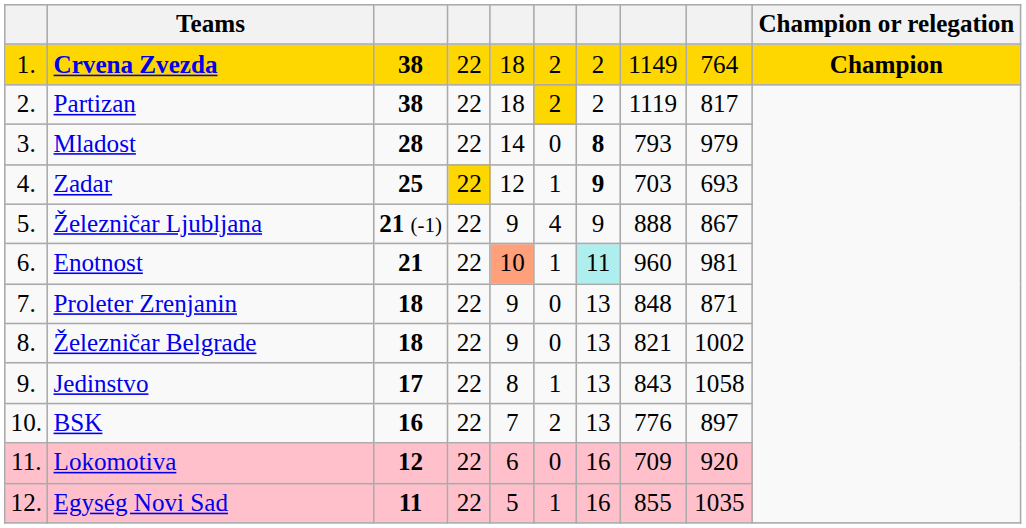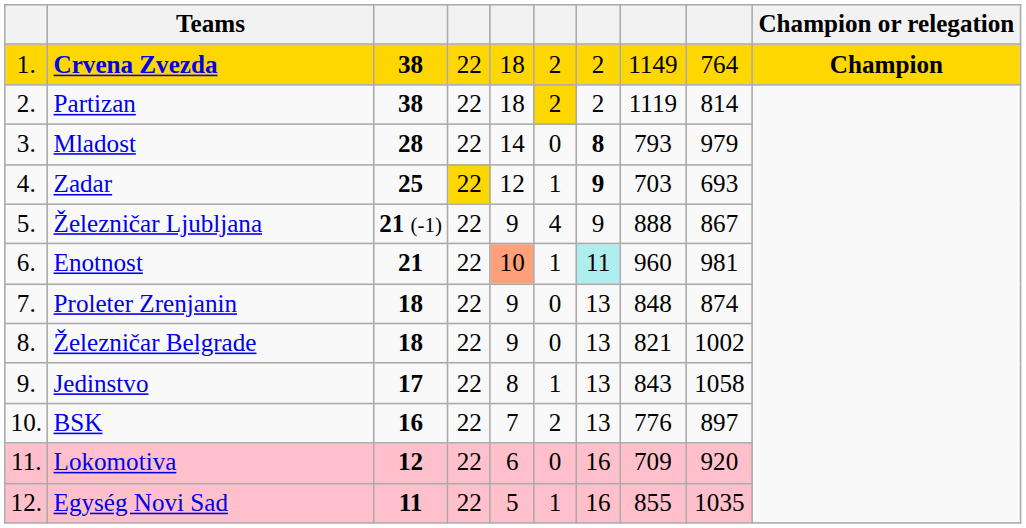Partizan | column 9: 817 -> 814
Proleter Zrenjanin | column 9: 871 -> 874
